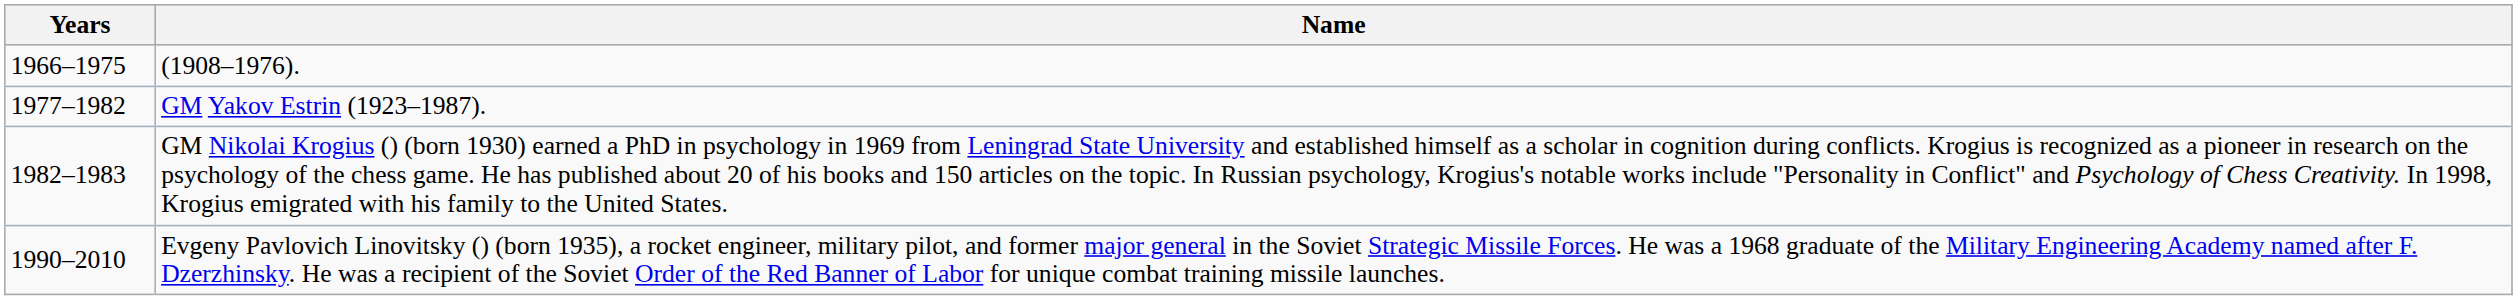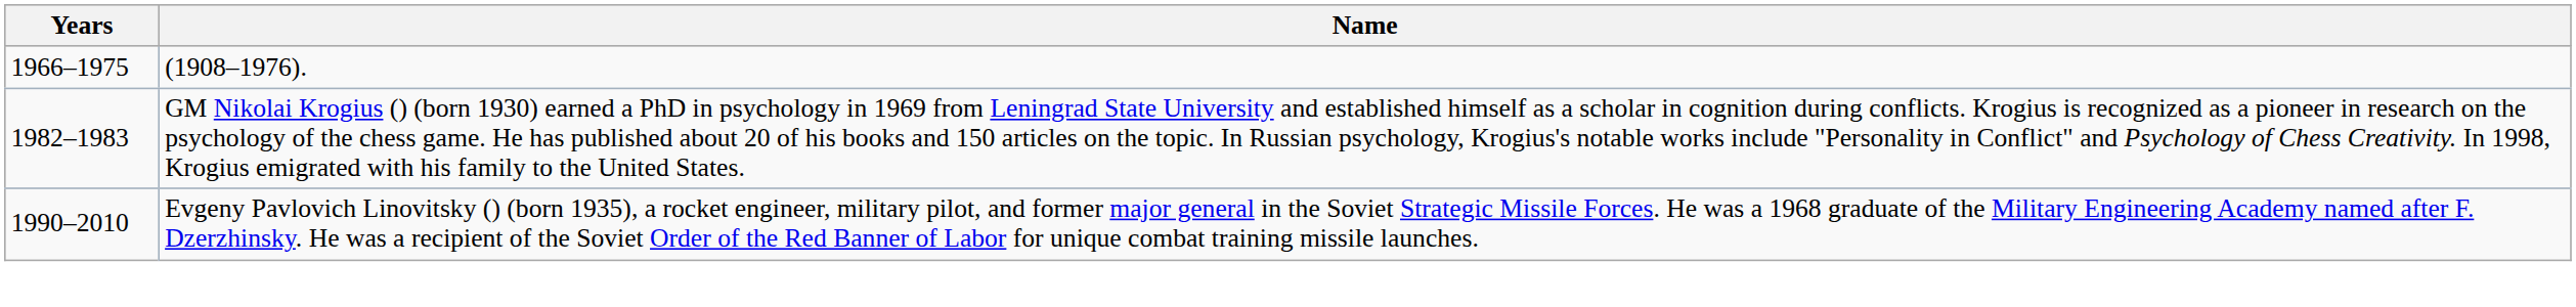- row: 1977–1982 | GM Yakov Estrin (1923–1987).
